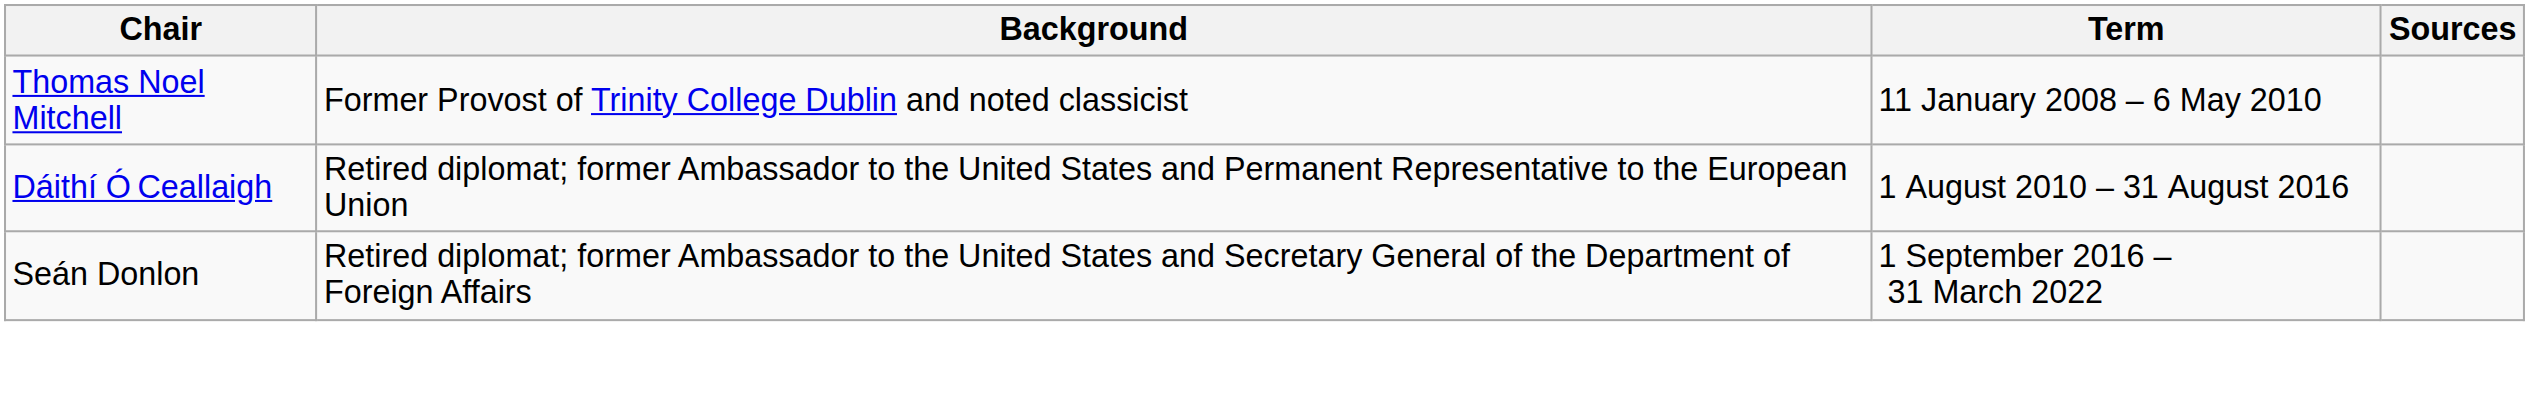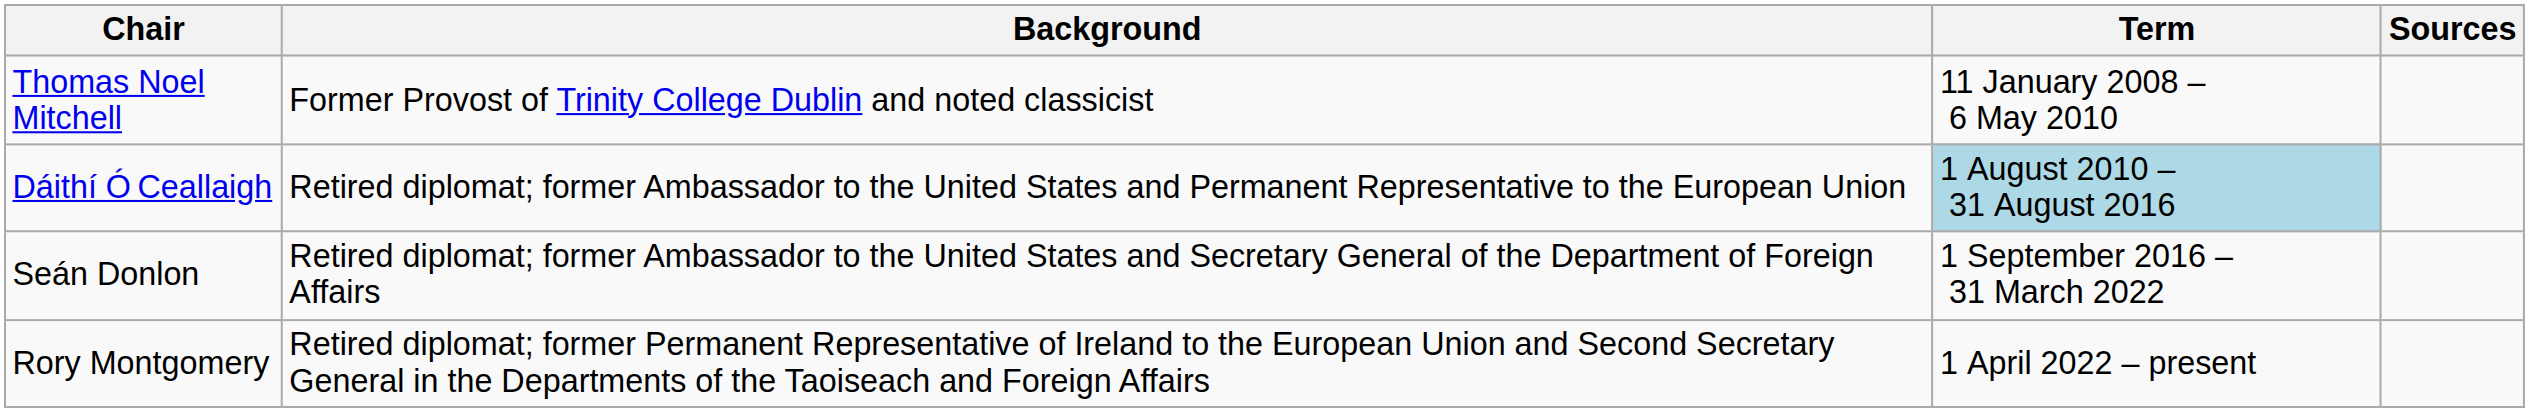Dáithí Ó Ceallaigh | Term: no background -> lightblue background
+ row: Rory Montgomery | Retired diplomat; former Permanent Representative of Ireland to the European Union and Second Secretary General in the Departments of the Taoiseach and Foreign Affairs | 1 April 2022 – present
